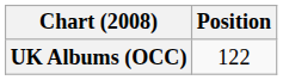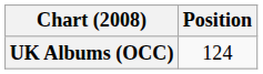UK Albums (OCC) | Position: 122 -> 124
